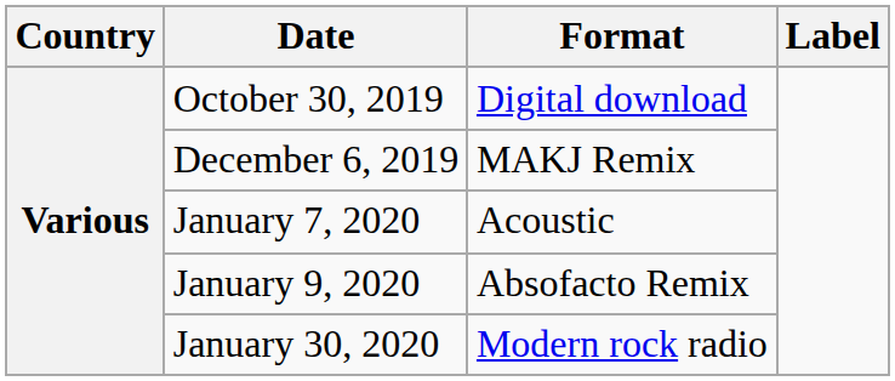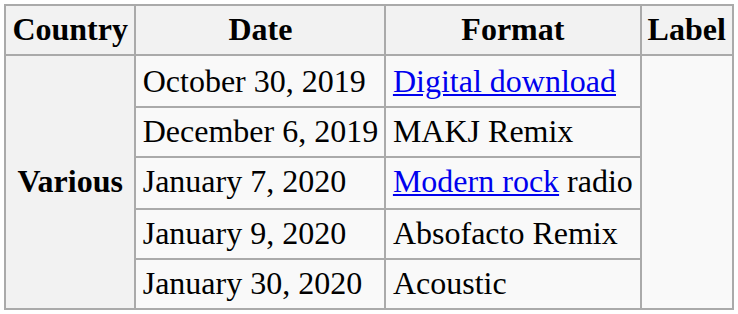January 7, 2020 | Format: Acoustic -> Modern rock radio
January 30, 2020 | Format: Modern rock radio -> Acoustic
